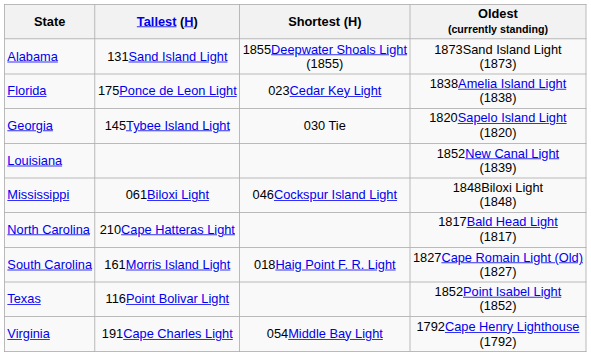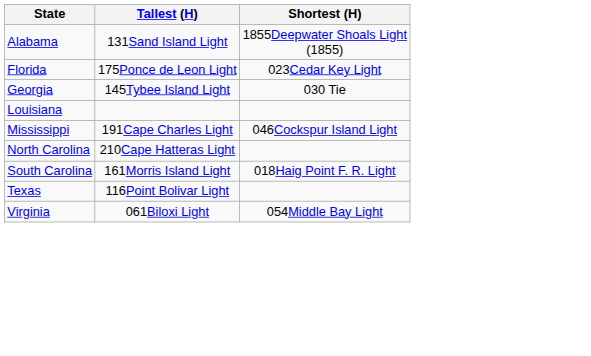- column: Oldest (currently standing) | 1873Sand Island Light (1873) | 1838Amelia Island Light (1838) | 1820Sapelo Island Light (1820) | 1852New Canal Light (1839) | 1848Biloxi Light (1848) | 1817Bald Head Light (1817) | 1827Cape Romain Light (Old) (1827) | 1852Point Isabel Light (1852) | 1792Cape Henry Lighthouse (1792)
Mississippi | Tallest (H): 061Biloxi Light -> 191Cape Charles Light
Virginia | Tallest (H): 191Cape Charles Light -> 061Biloxi Light
